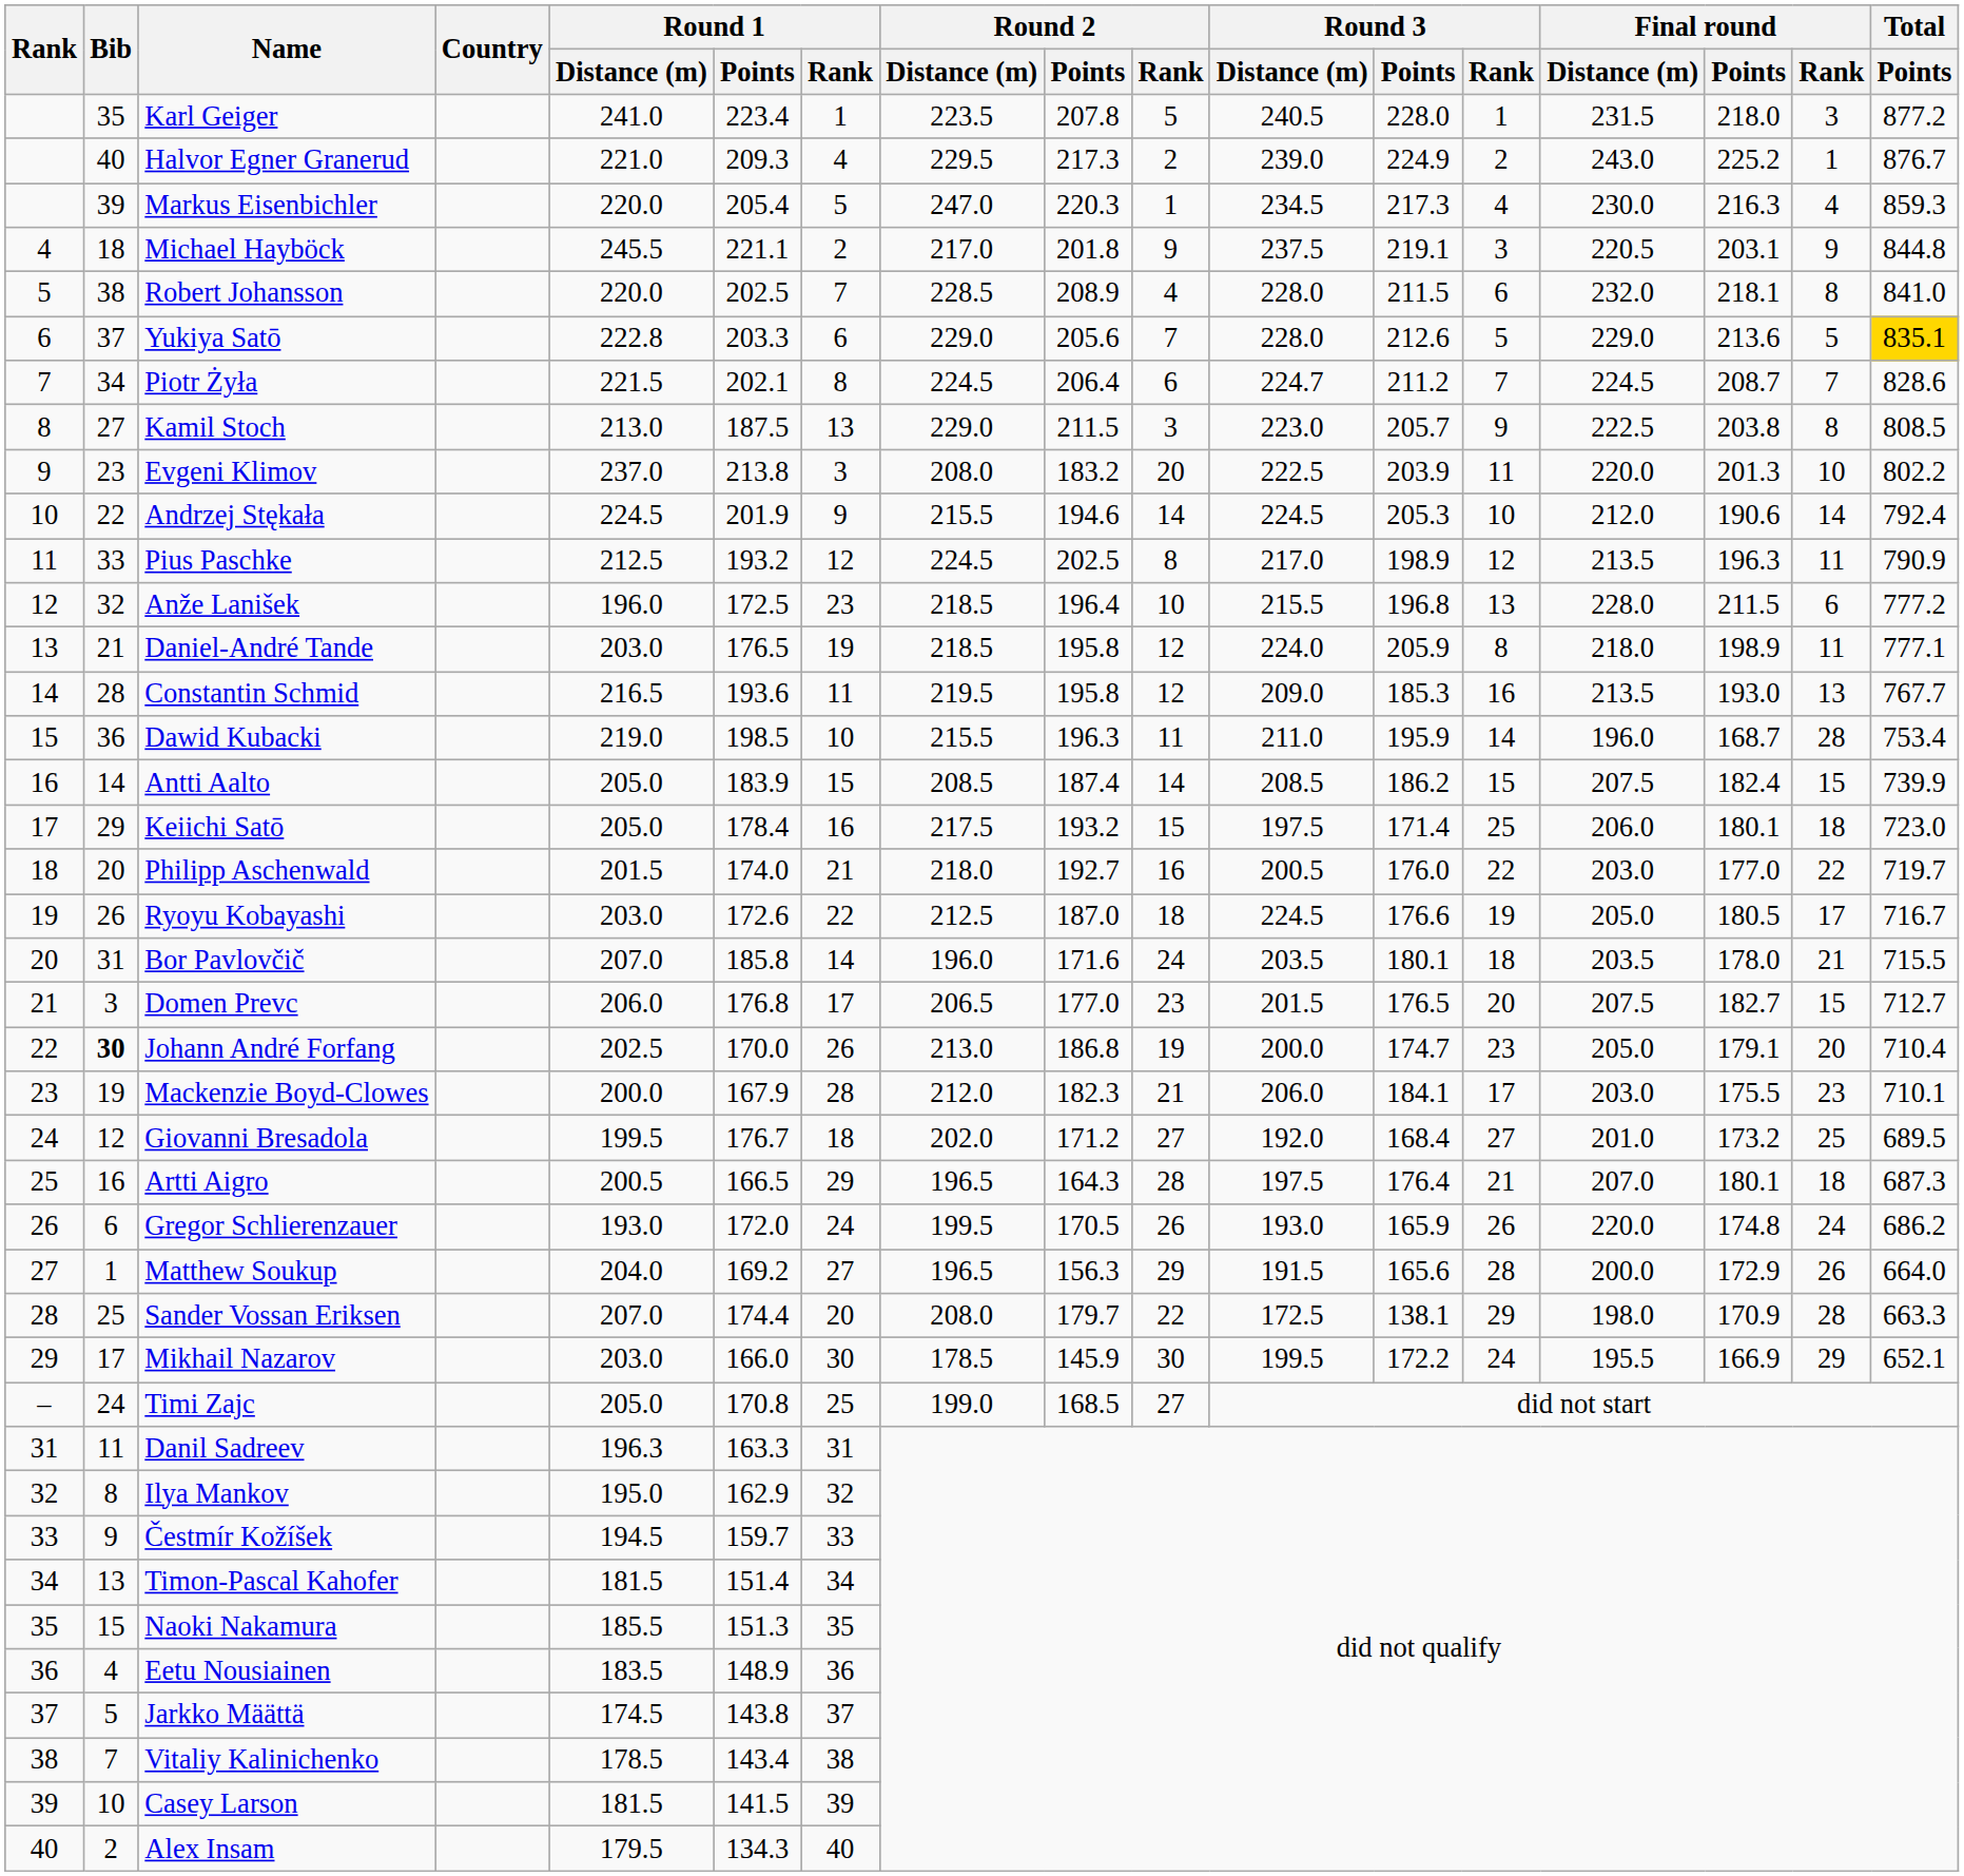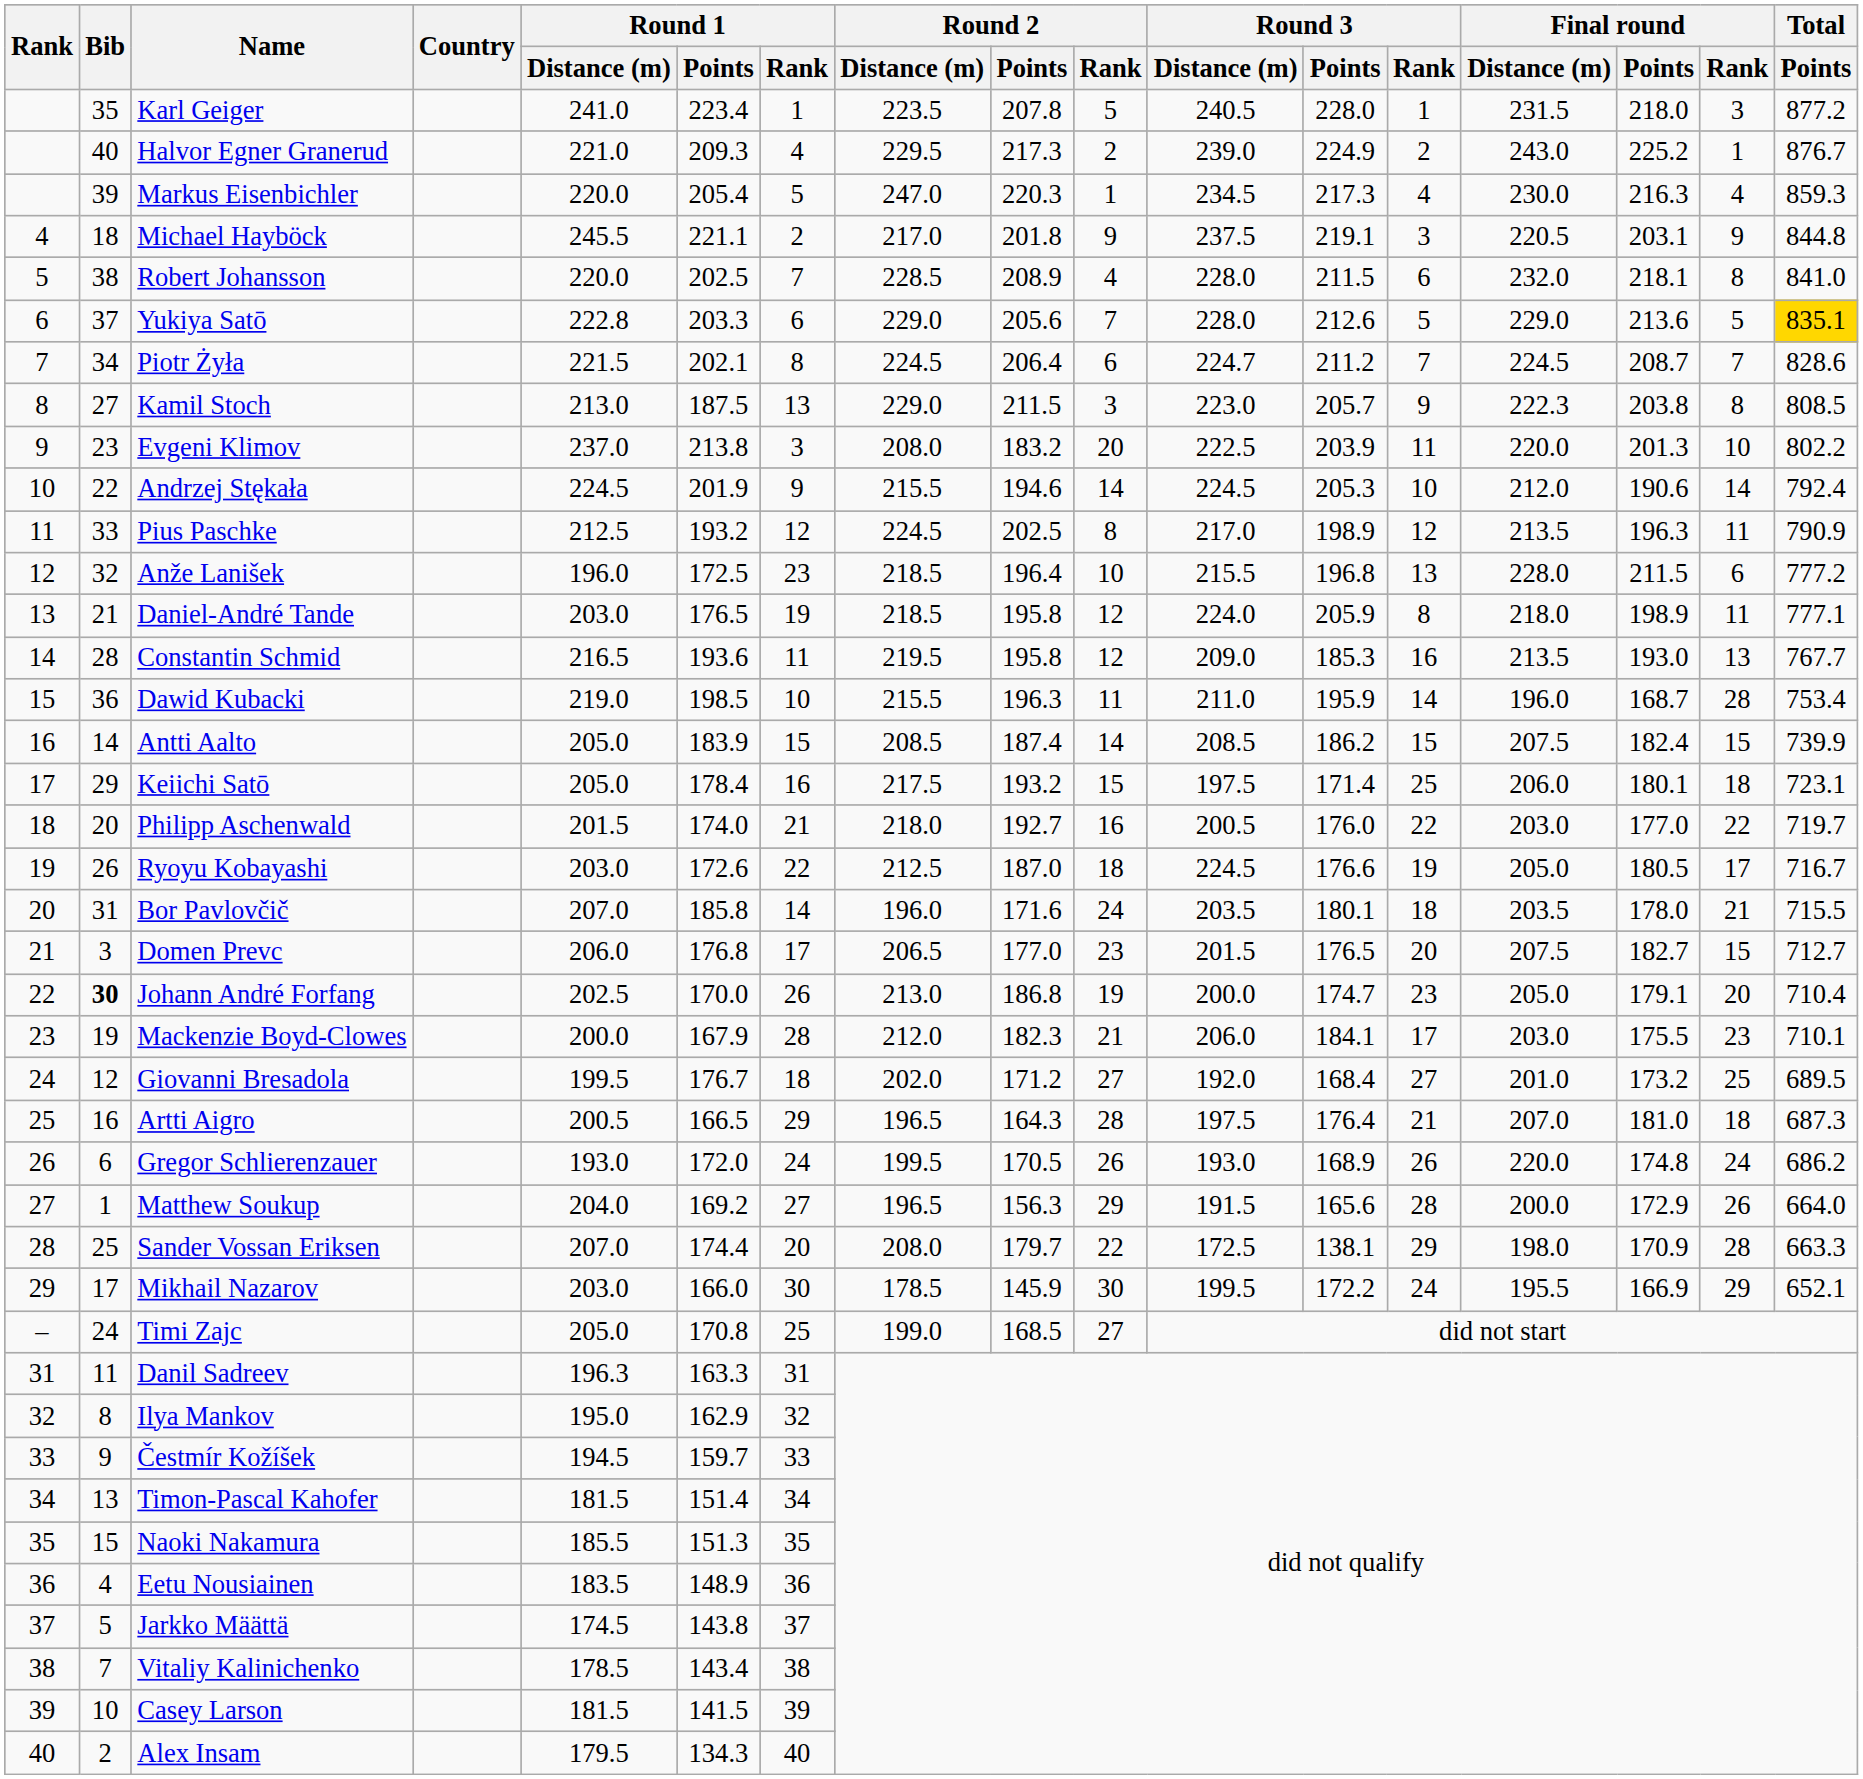Kamil Stoch | Final round / Distance (m): 222.5 -> 222.3
Keiichi Satō | Total / Points: 723.0 -> 723.1
Artti Aigro | Final round / Points: 180.1 -> 181.0
Gregor Schlierenzauer | Round 3 / Points: 165.9 -> 168.9
